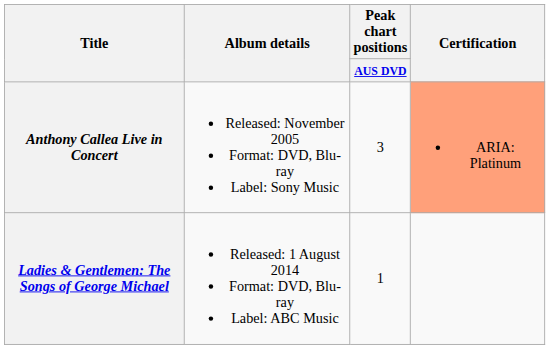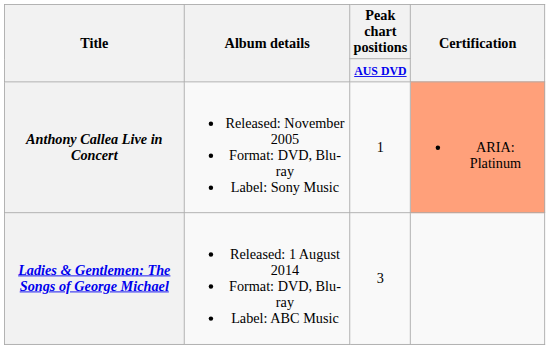Anthony Callea Live in Concert | Peak chart positions / AUS DVD: 3 -> 1
Ladies & Gentlemen: The Songs of George Michael | Peak chart positions / AUS DVD: 1 -> 3
